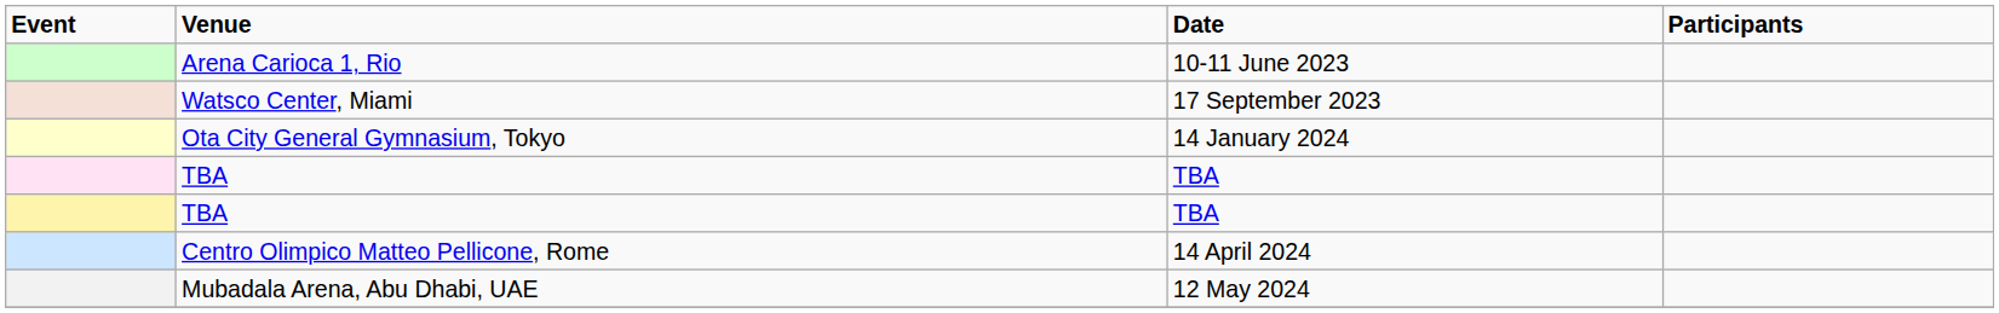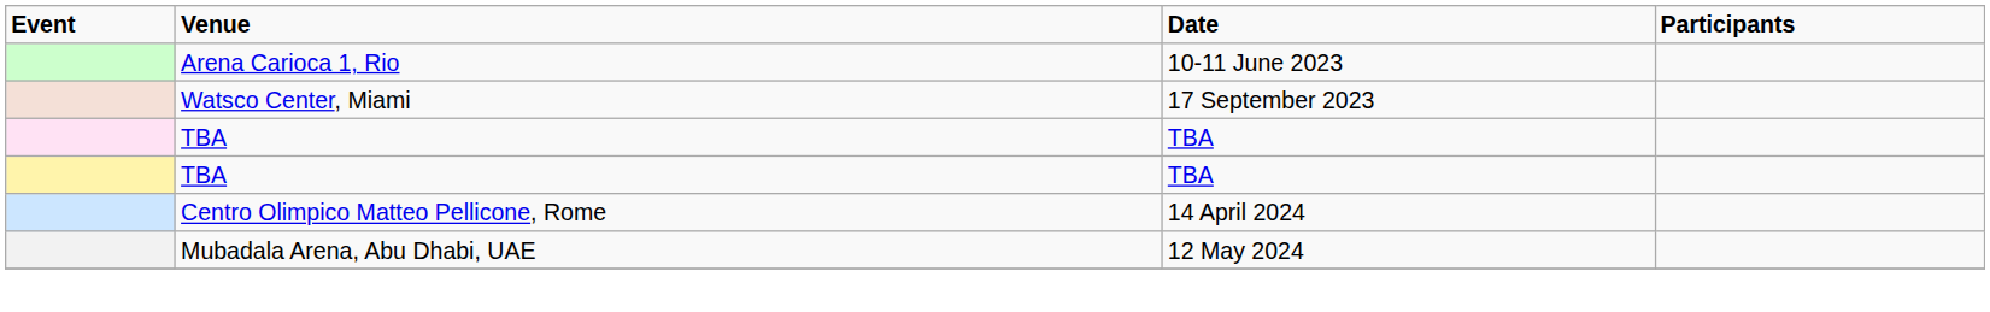- row: Ota City General Gymnasium, Tokyo | 14 January 2024
